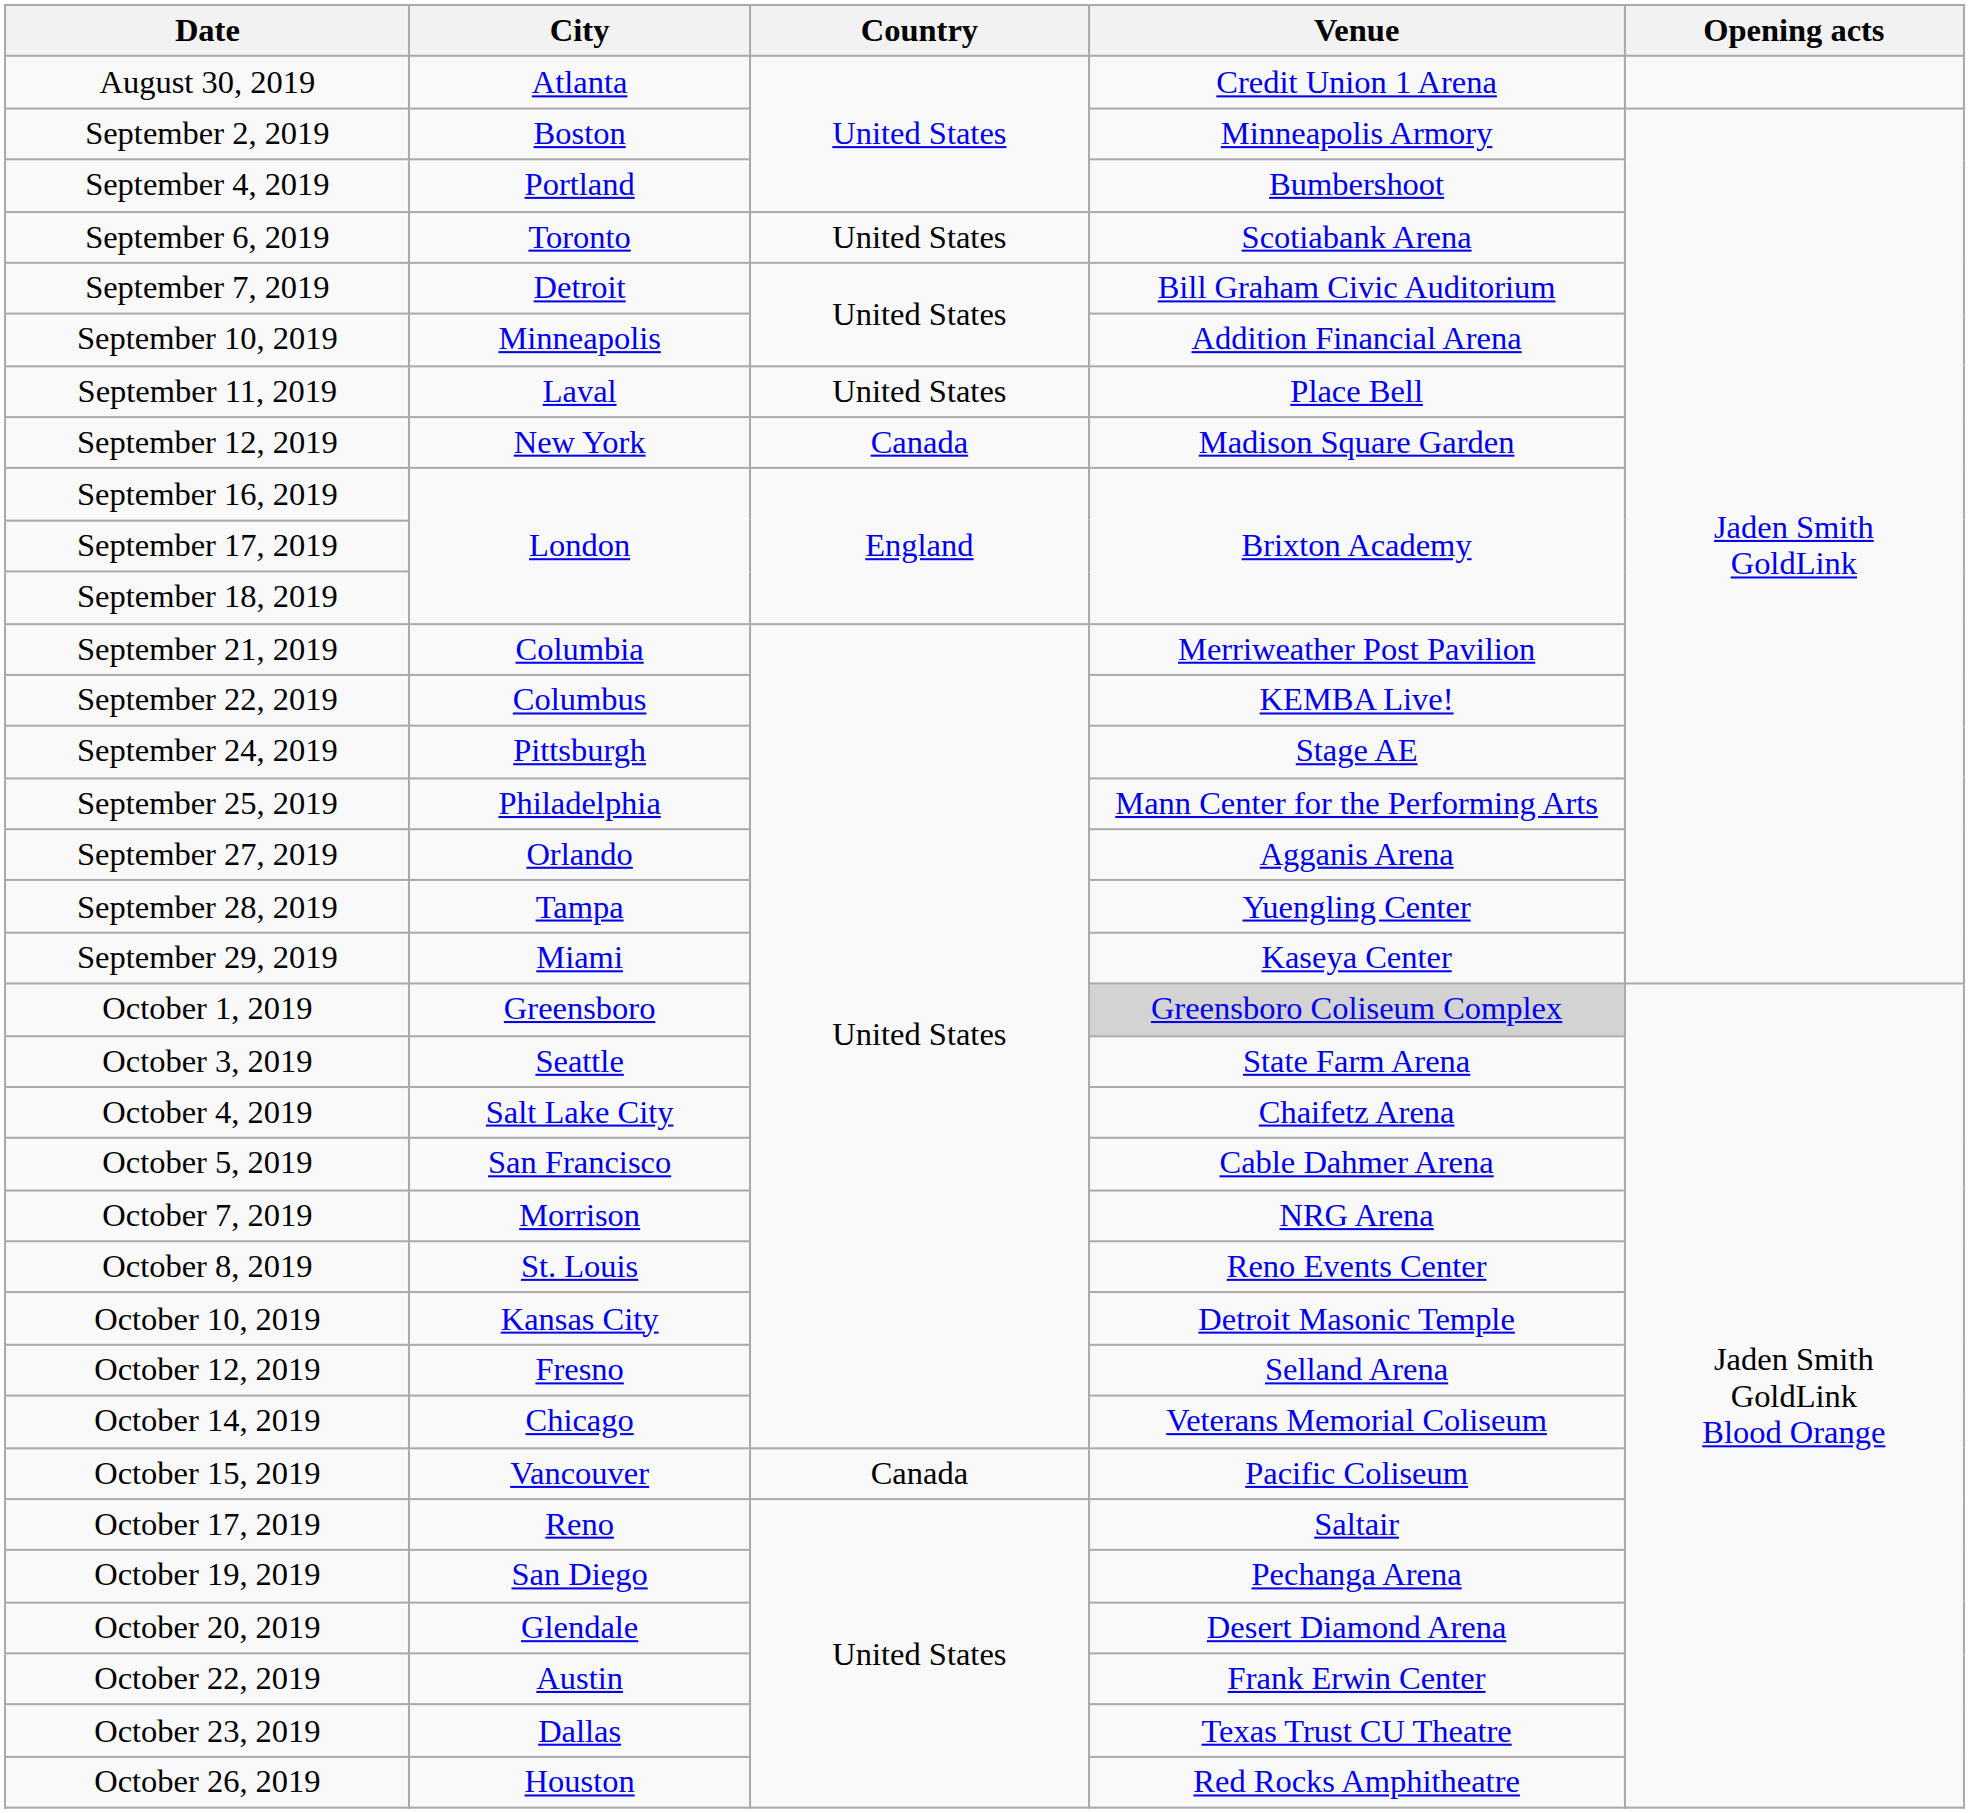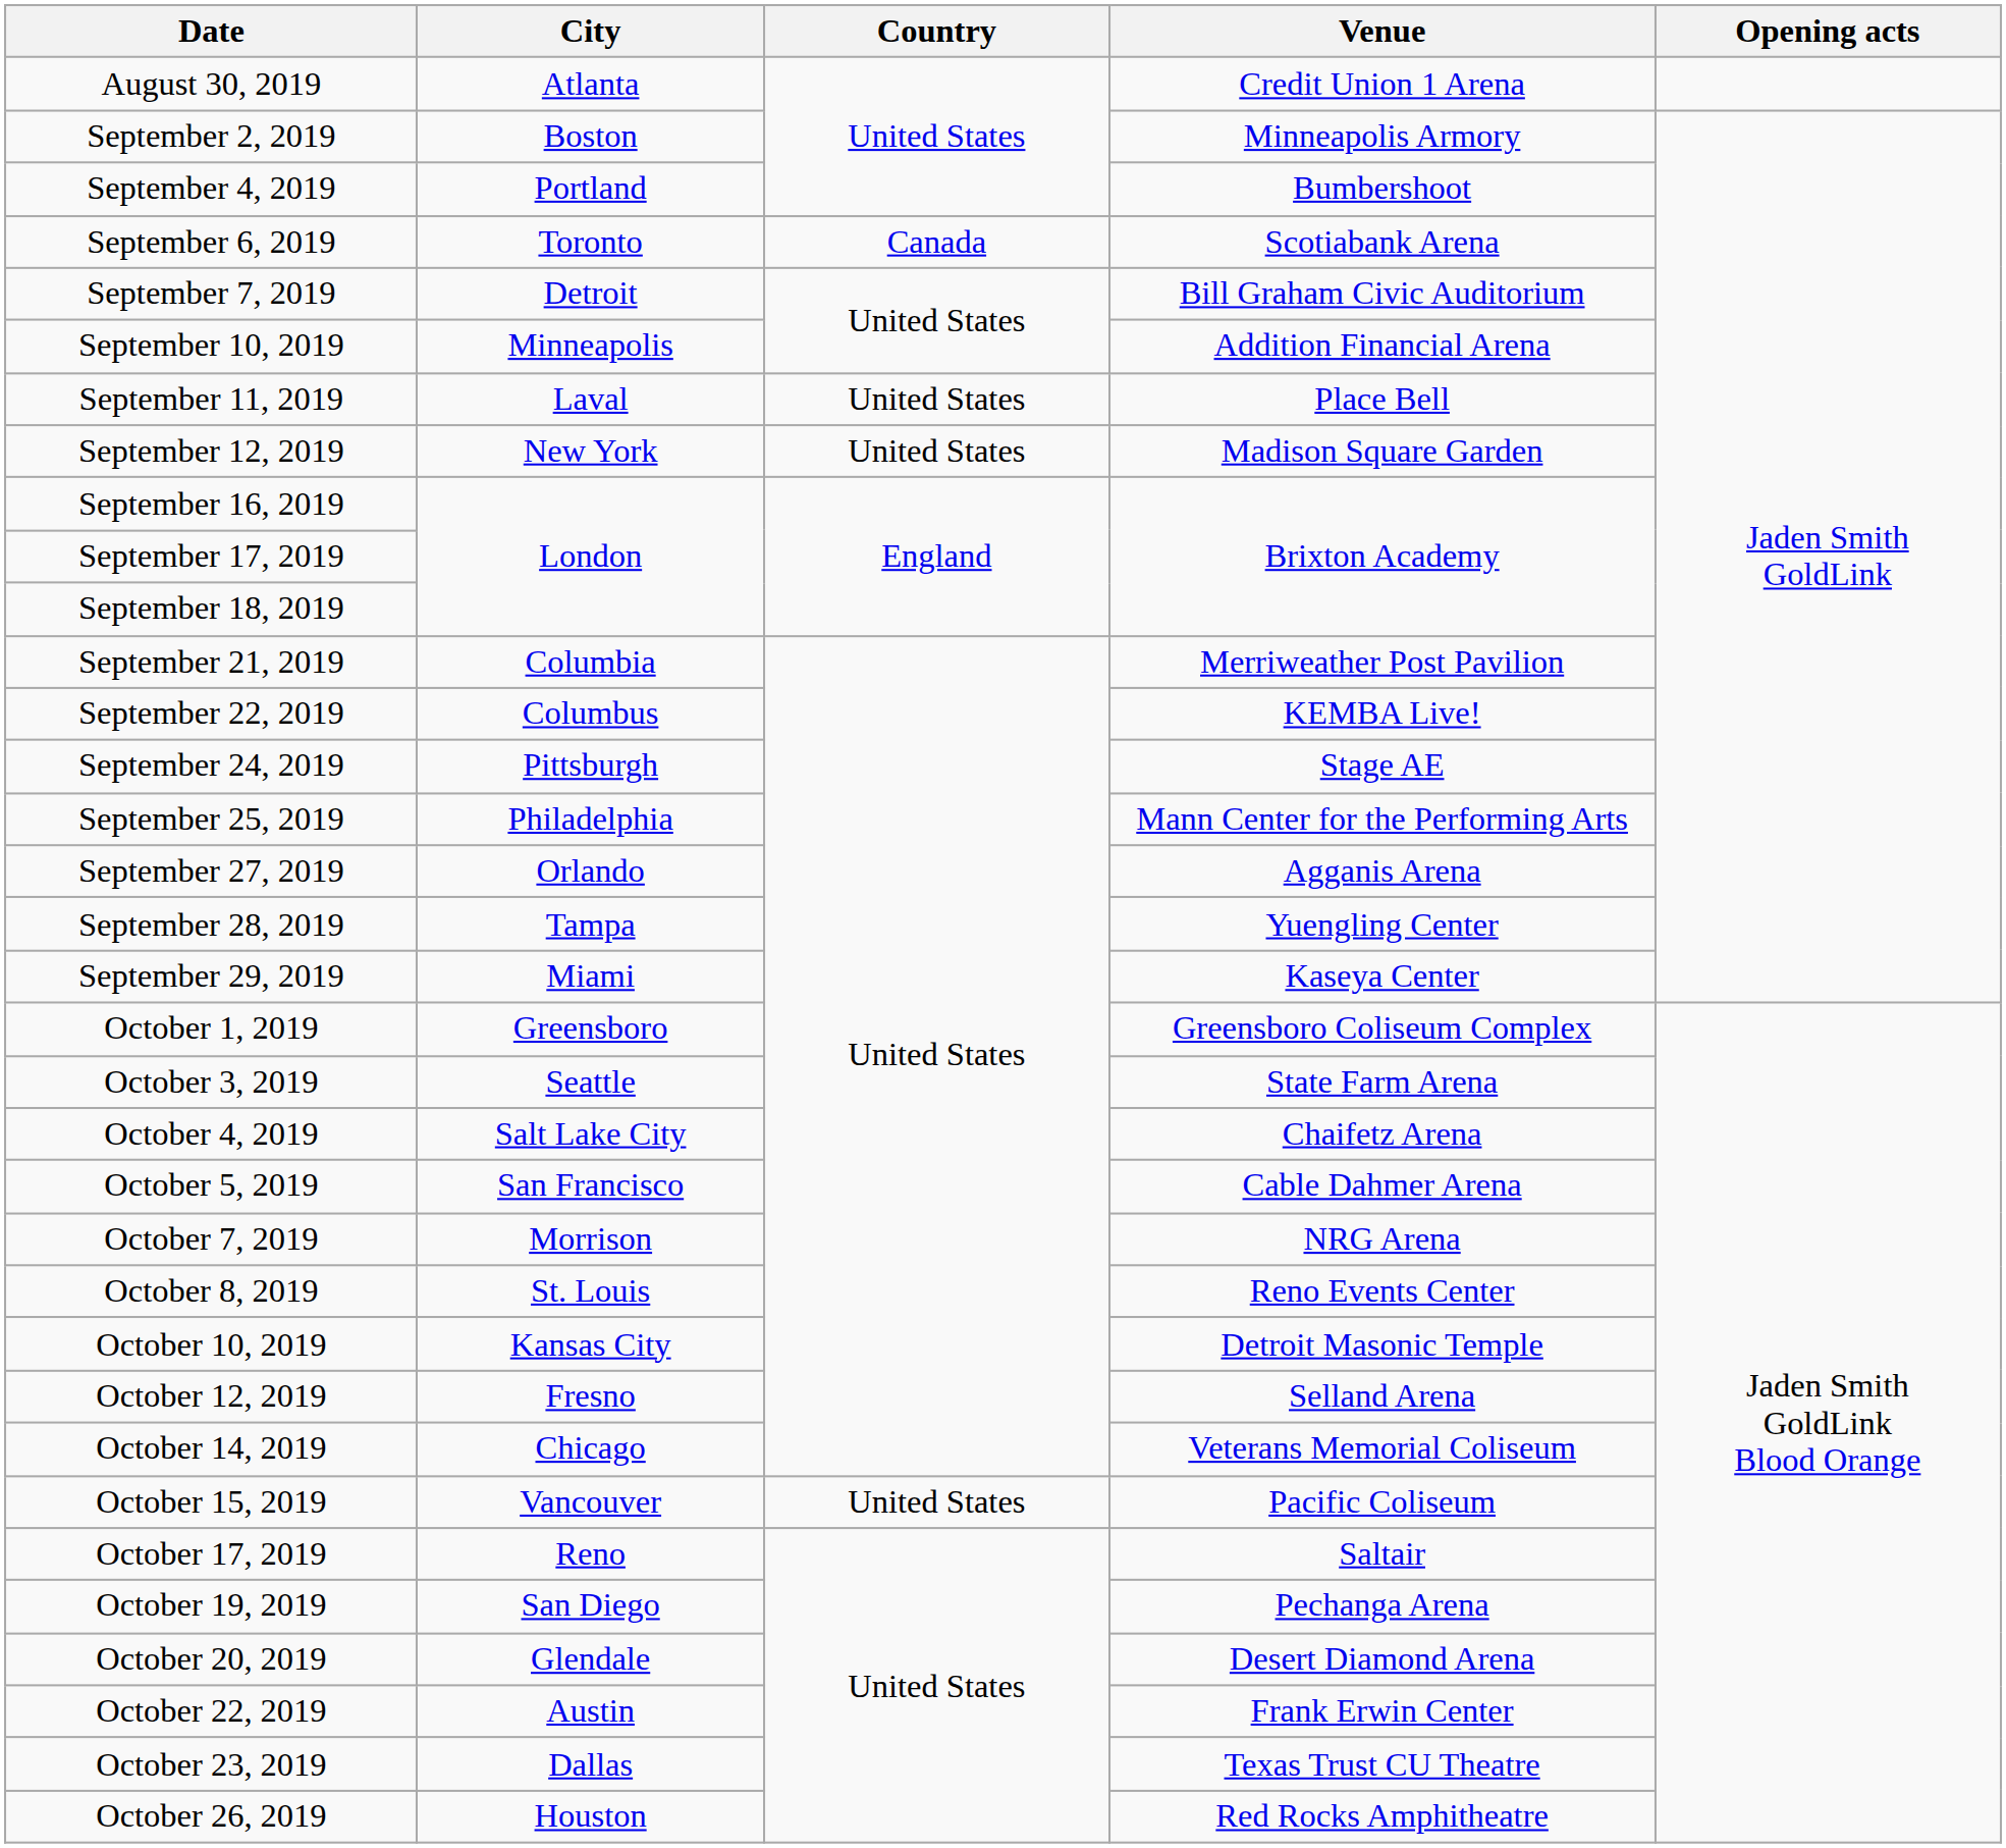September 6, 2019 | Country: United States -> Canada
September 12, 2019 | Country: Canada -> United States
October 1, 2019 | Venue: lightgrey background -> no background
October 15, 2019 | Country: Canada -> United States
